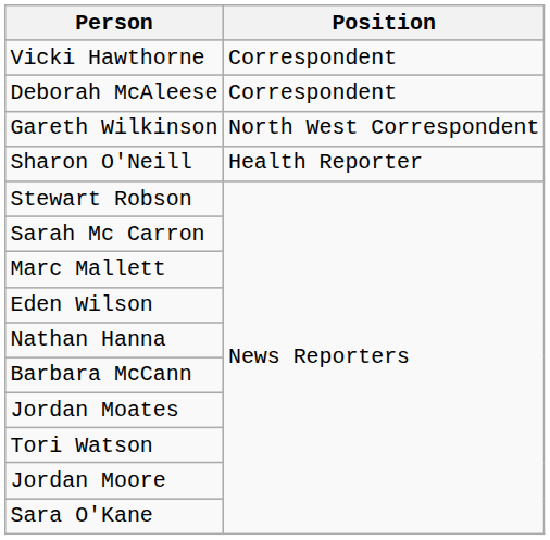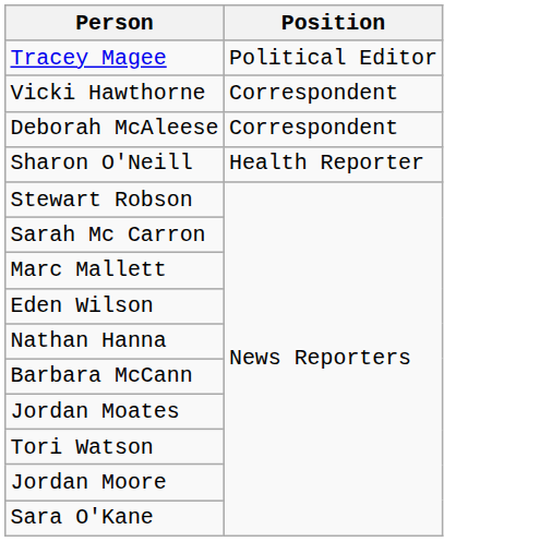+ row: Tracey Magee | Political Editor
- row: Gareth Wilkinson | North West Correspondent
